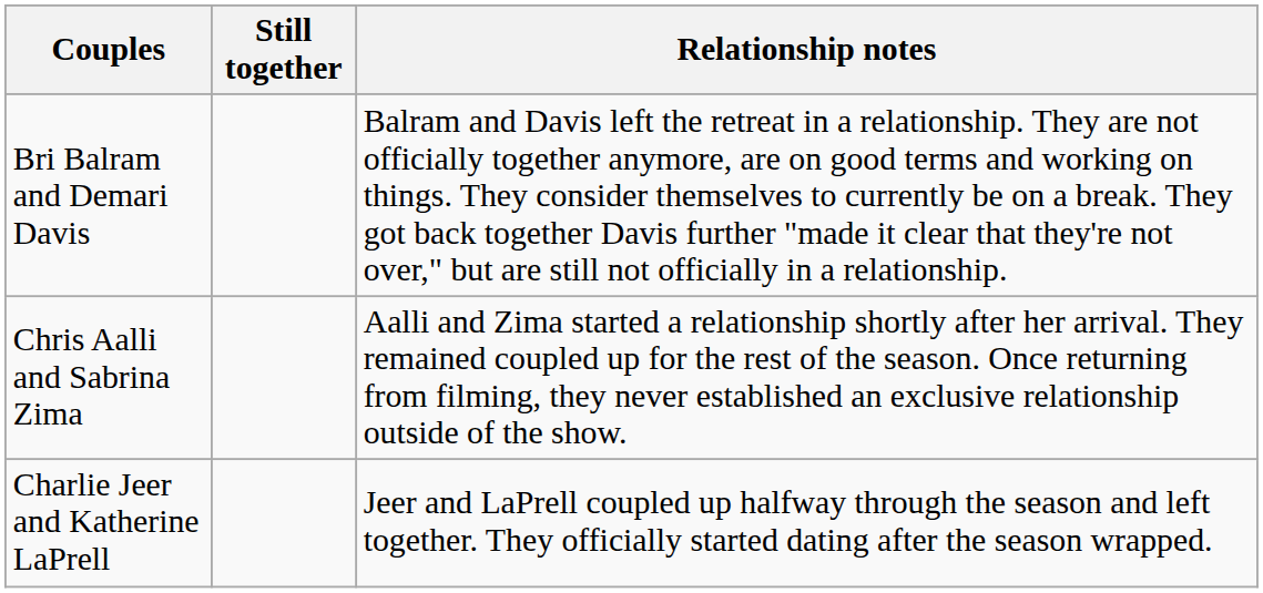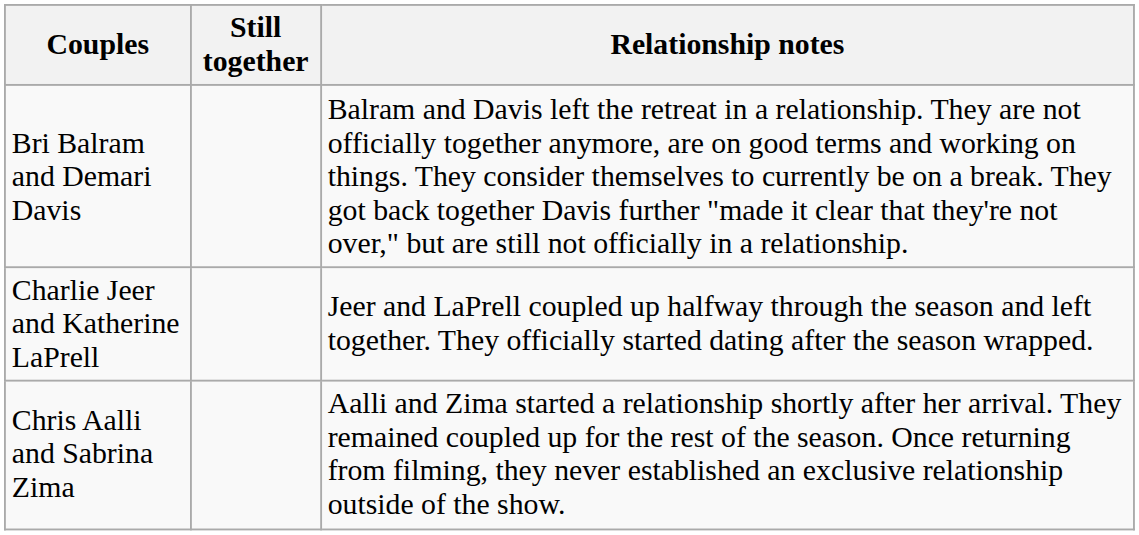rows swapped: Charlie Jeer and Katherine LaPrell <-> Chris Aalli and Sabrina Zima
